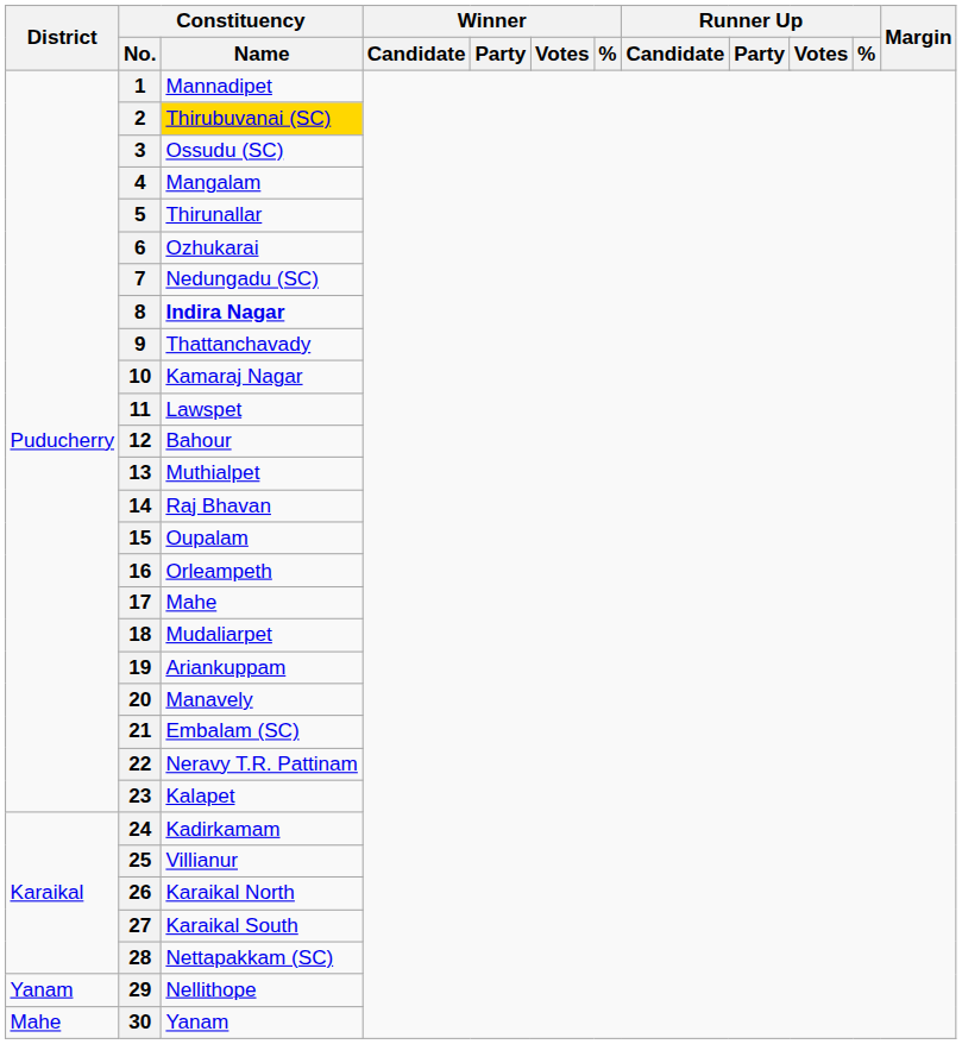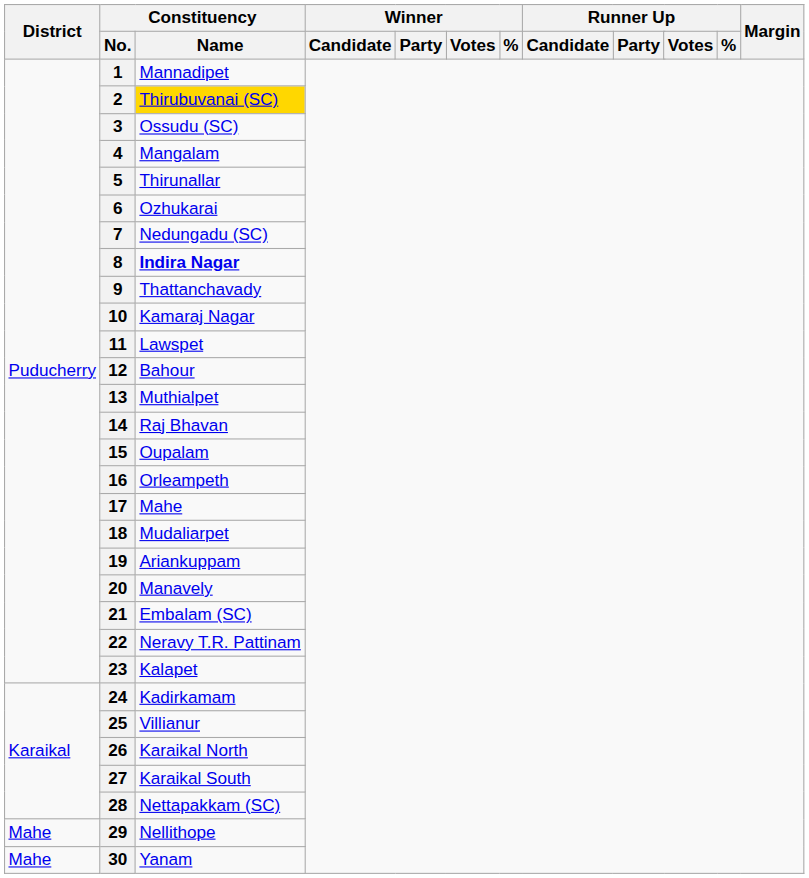29 | District: Yanam -> Mahe
